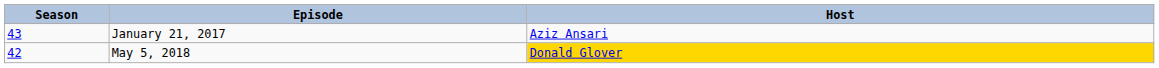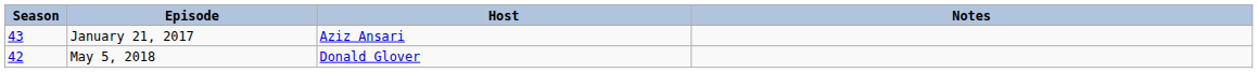+ column: Notes
May 5, 2018 | Host: gold background -> no background
